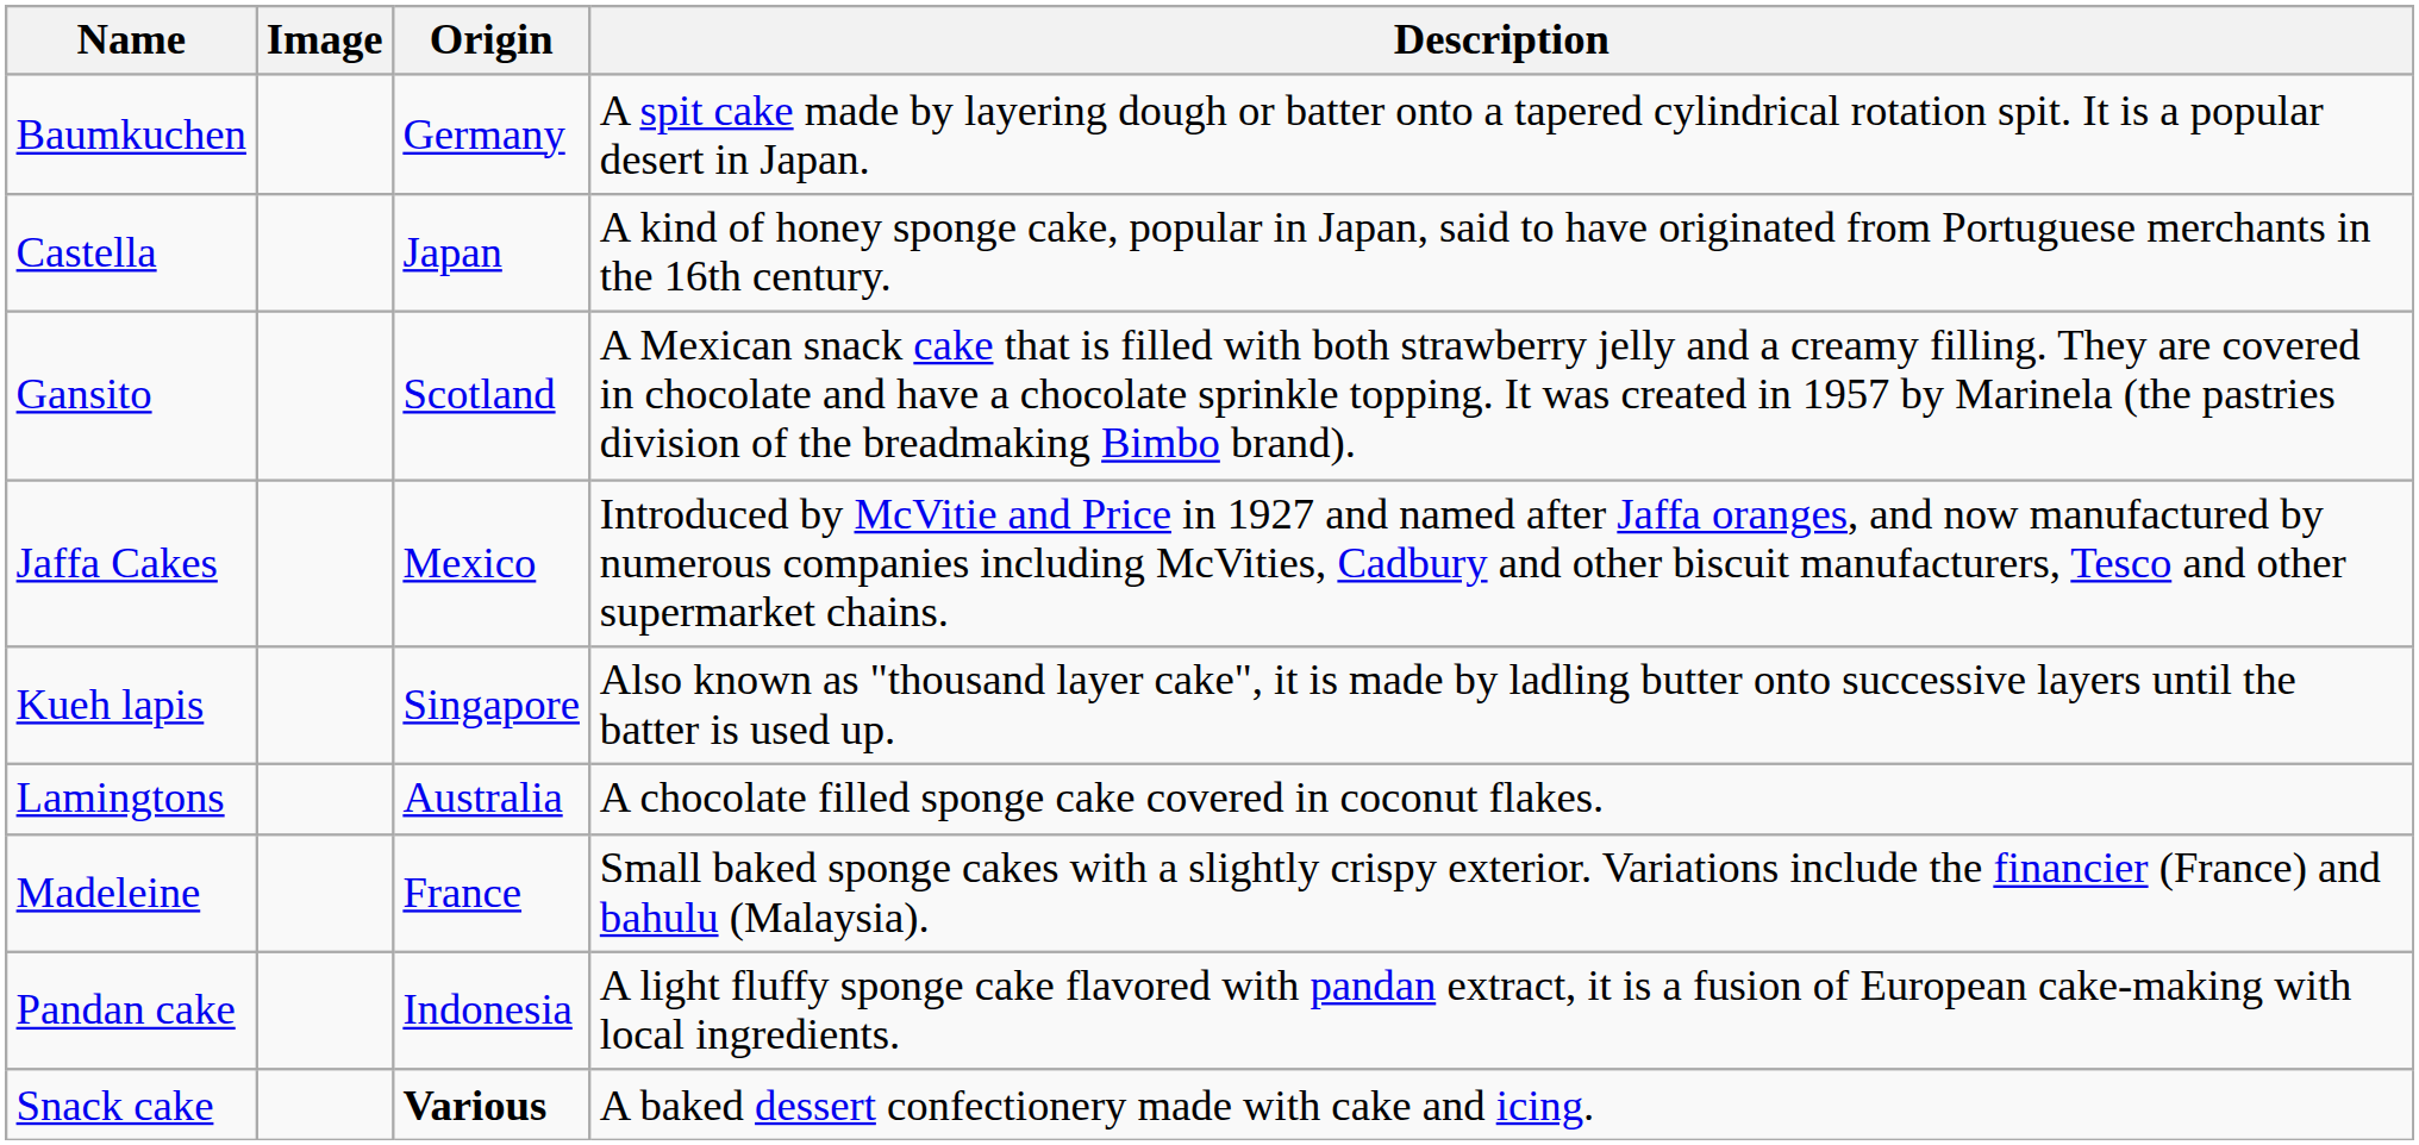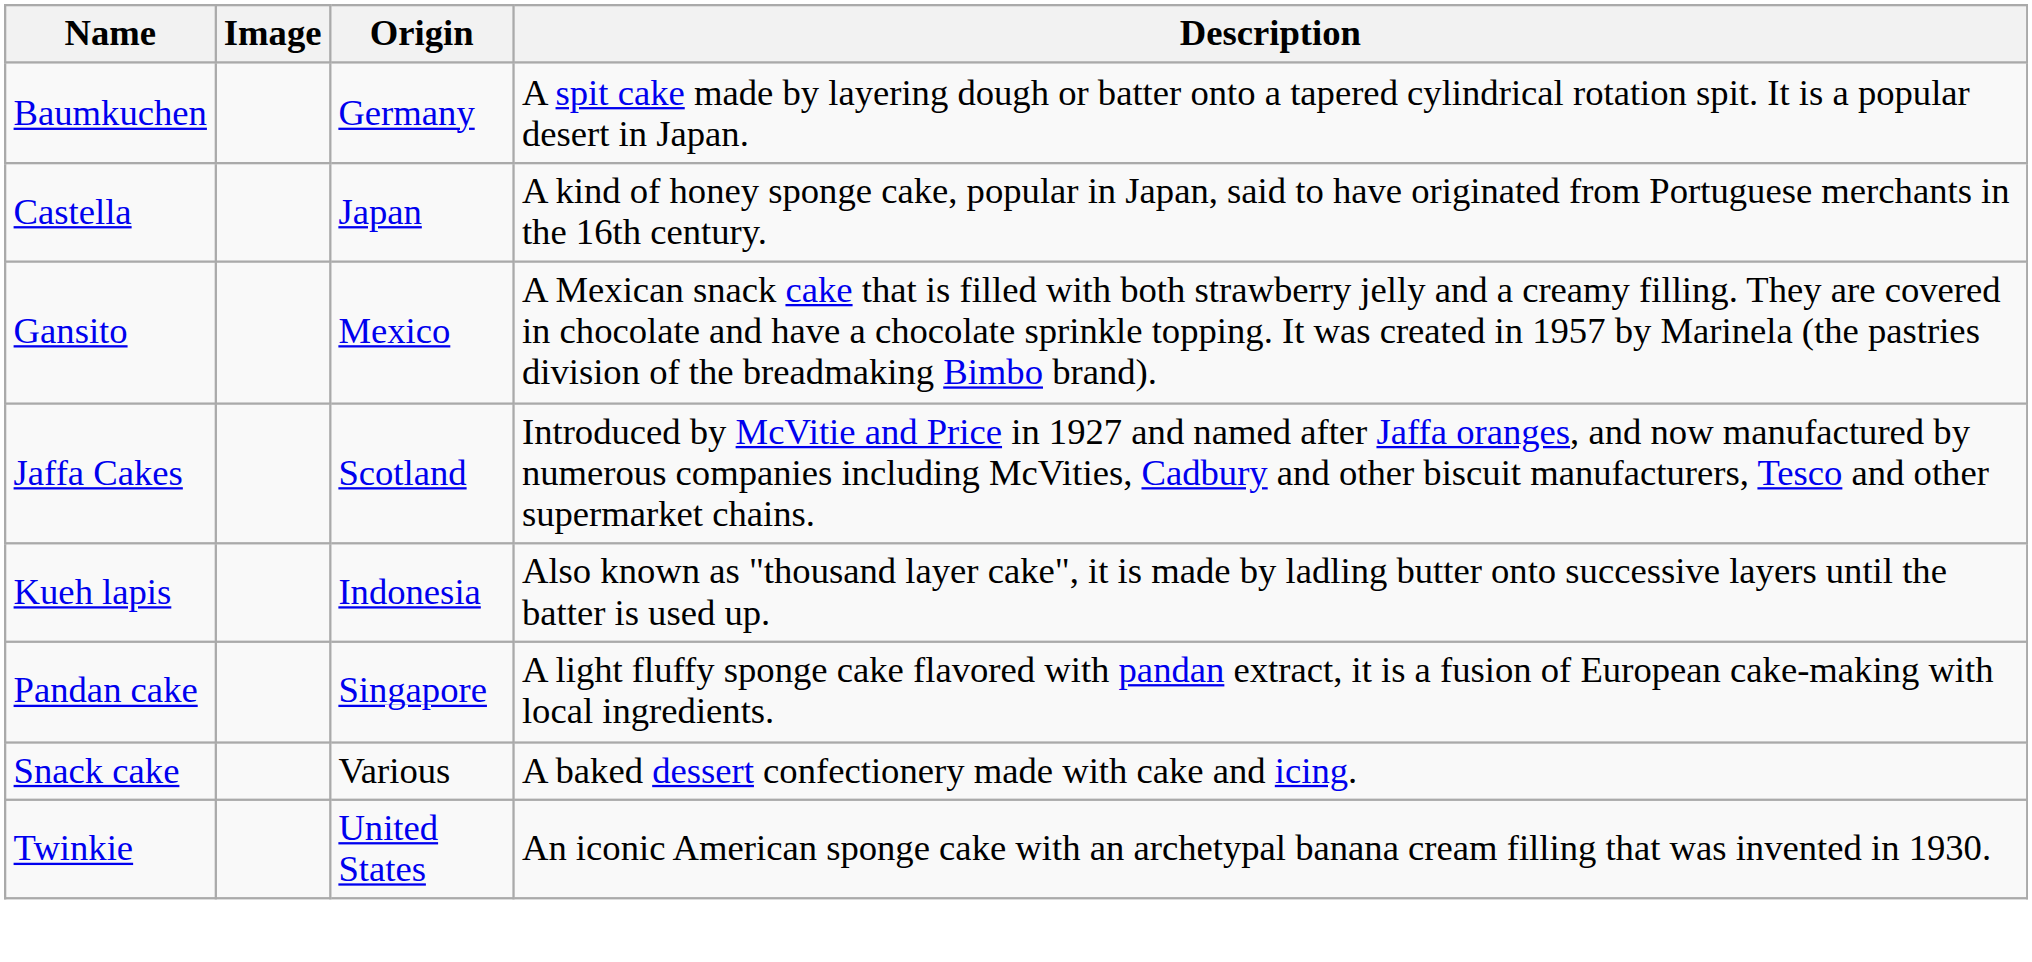Gansito | Origin: Scotland -> Mexico
Jaffa Cakes | Origin: Mexico -> Scotland
Kueh lapis | Origin: Singapore -> Indonesia
- row: Lamingtons | Australia | A chocolate filled sponge cake covered in coconut flakes.
- row: Madeleine | France | Small baked sponge cakes with a slightly crispy exterior. Variations include the financier (France) and bahulu (Malaysia).
Pandan cake | Origin: Indonesia -> Singapore
Snack cake | Origin: bold -> normal
+ row: Twinkie | United States | An iconic American sponge cake with an archetypal banana cream filling that was invented in 1930.
